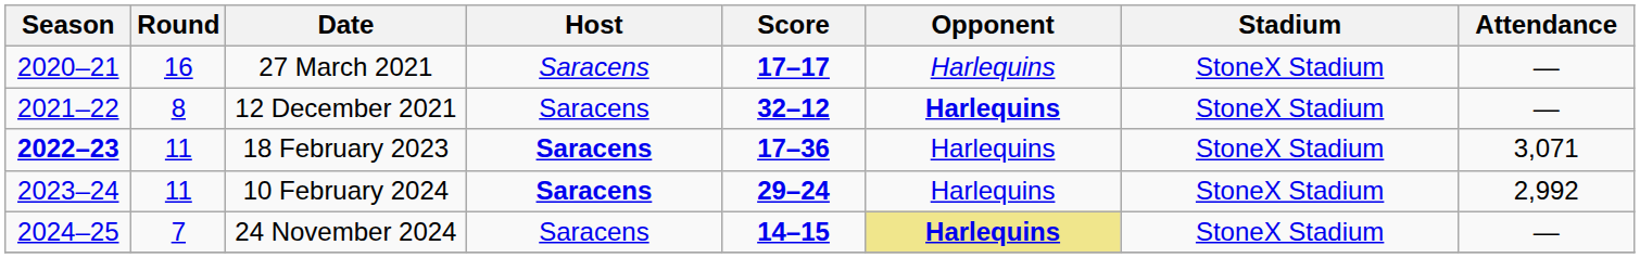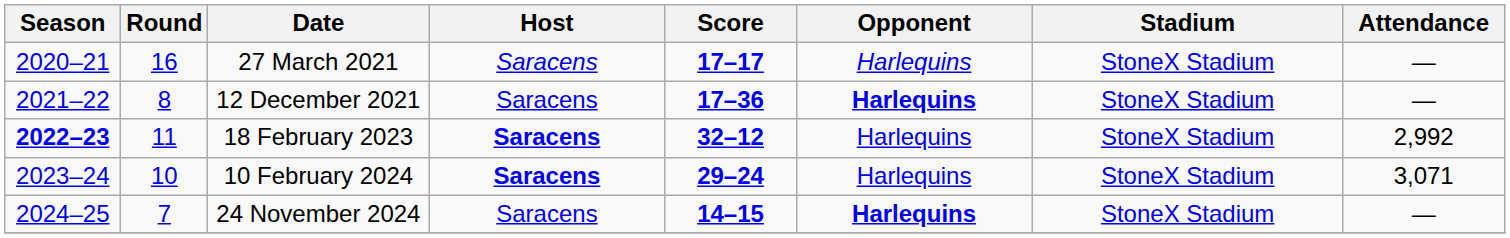12 December 2021 | Score: 32–12 -> 17–36
18 February 2023 | Score: 17–36 -> 32–12
18 February 2023 | Attendance: 3,071 -> 2,992
10 February 2024 | Round: 11 -> 10
10 February 2024 | Attendance: 2,992 -> 3,071
24 November 2024 | Opponent: khaki background -> no background
